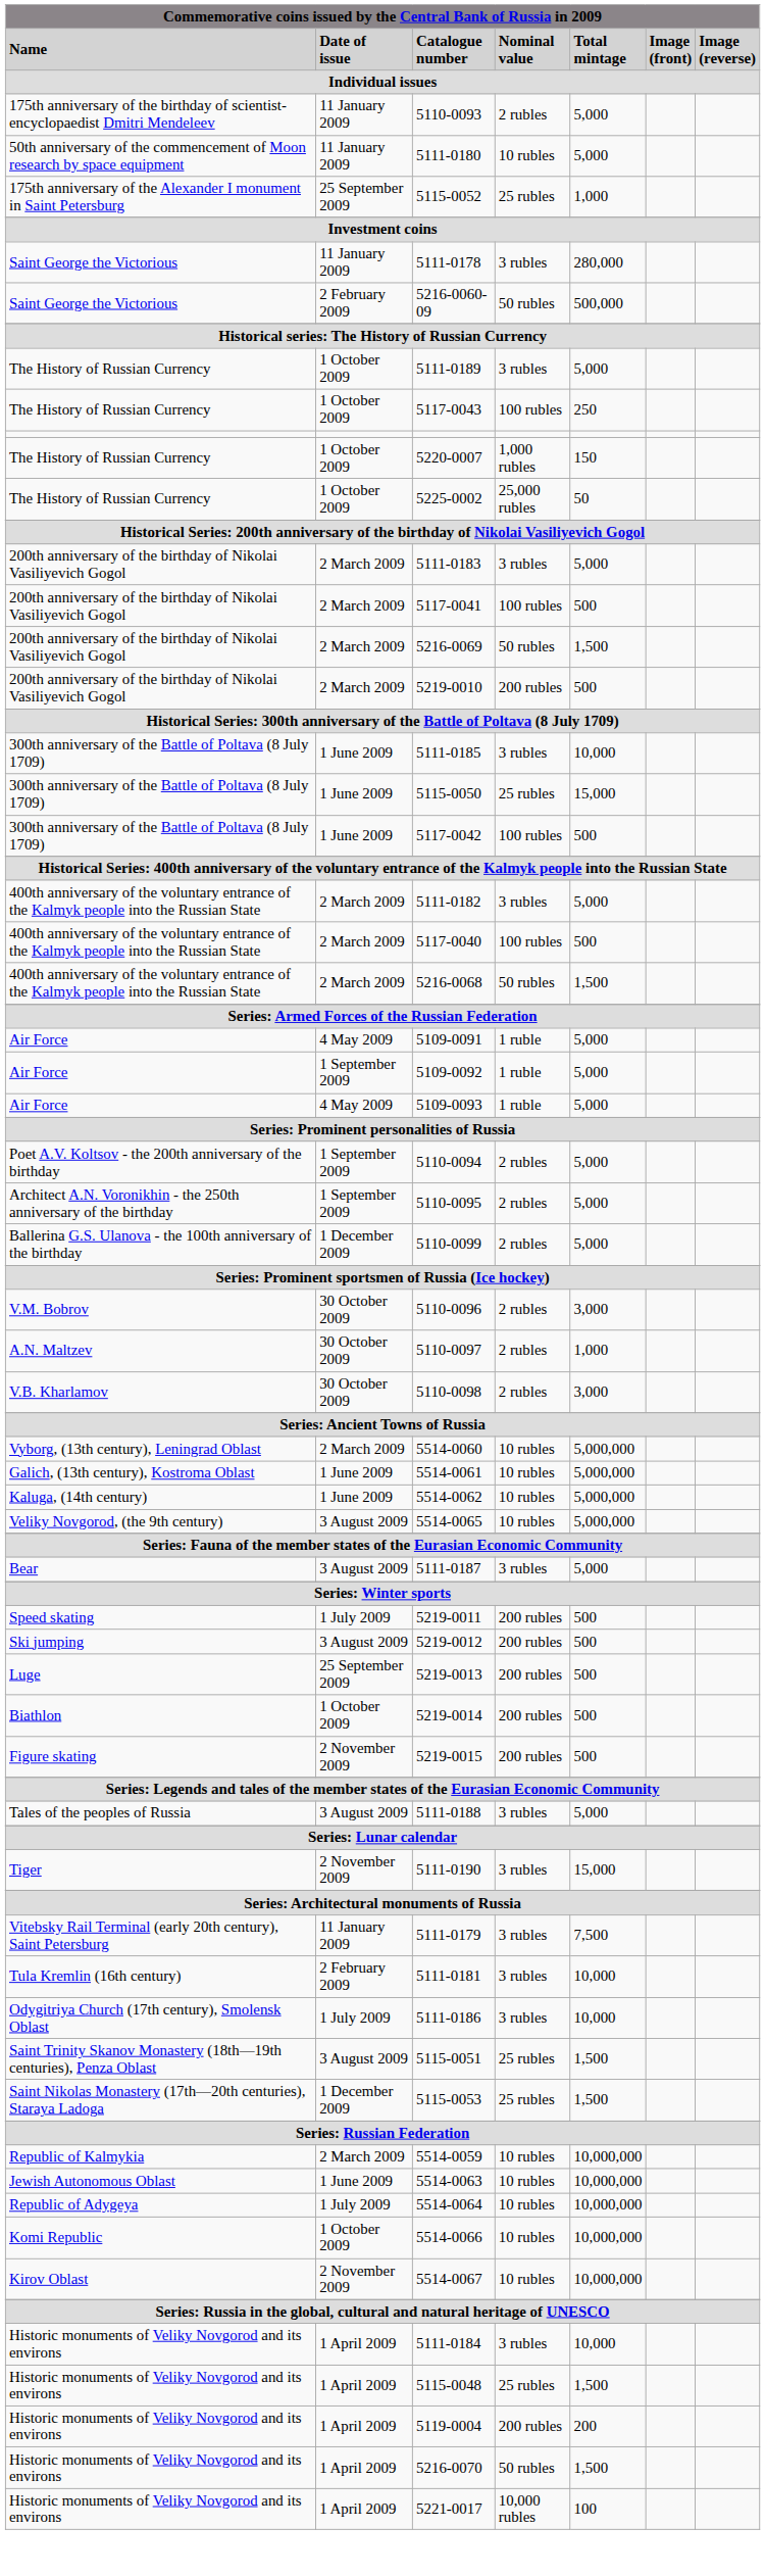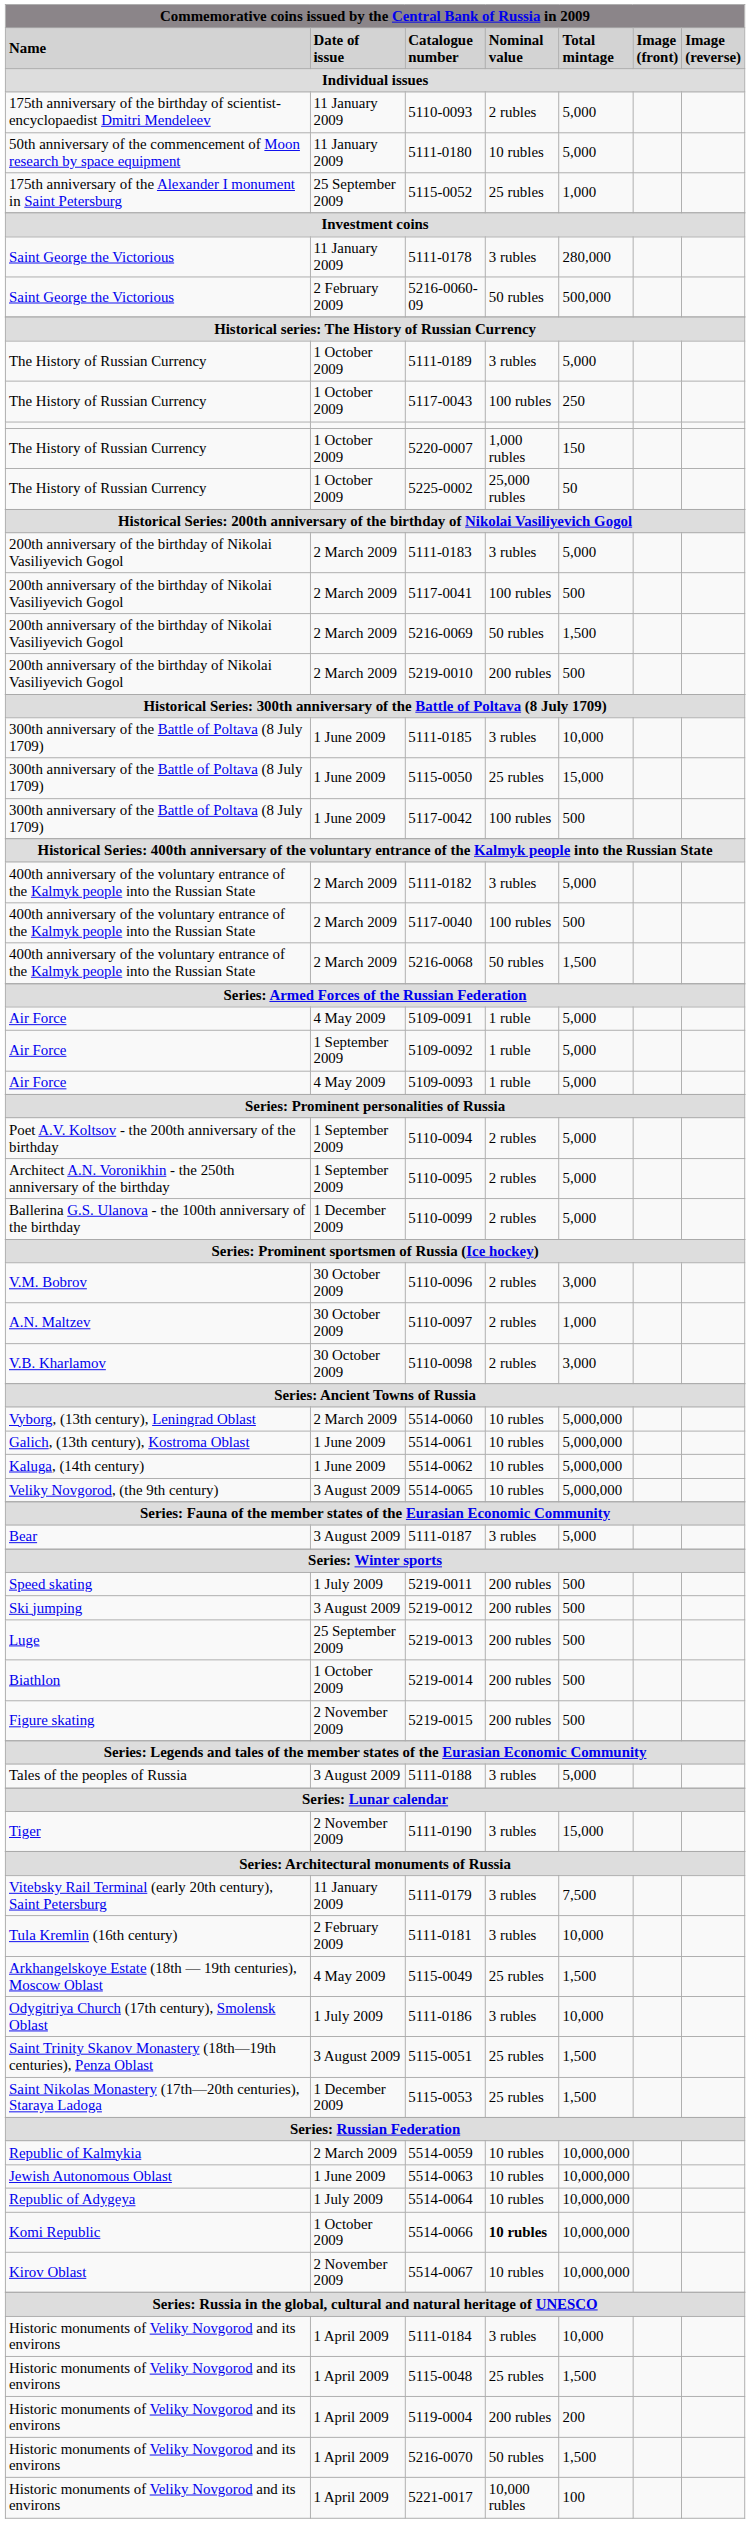+ row: Arkhangelskoye Estate (18th — 19th centuries), Moscow Oblast | 4 May 2009 | 5115-0049 | 25 rubles | 1,500
5514-0066 | Nominal value: normal -> bold
